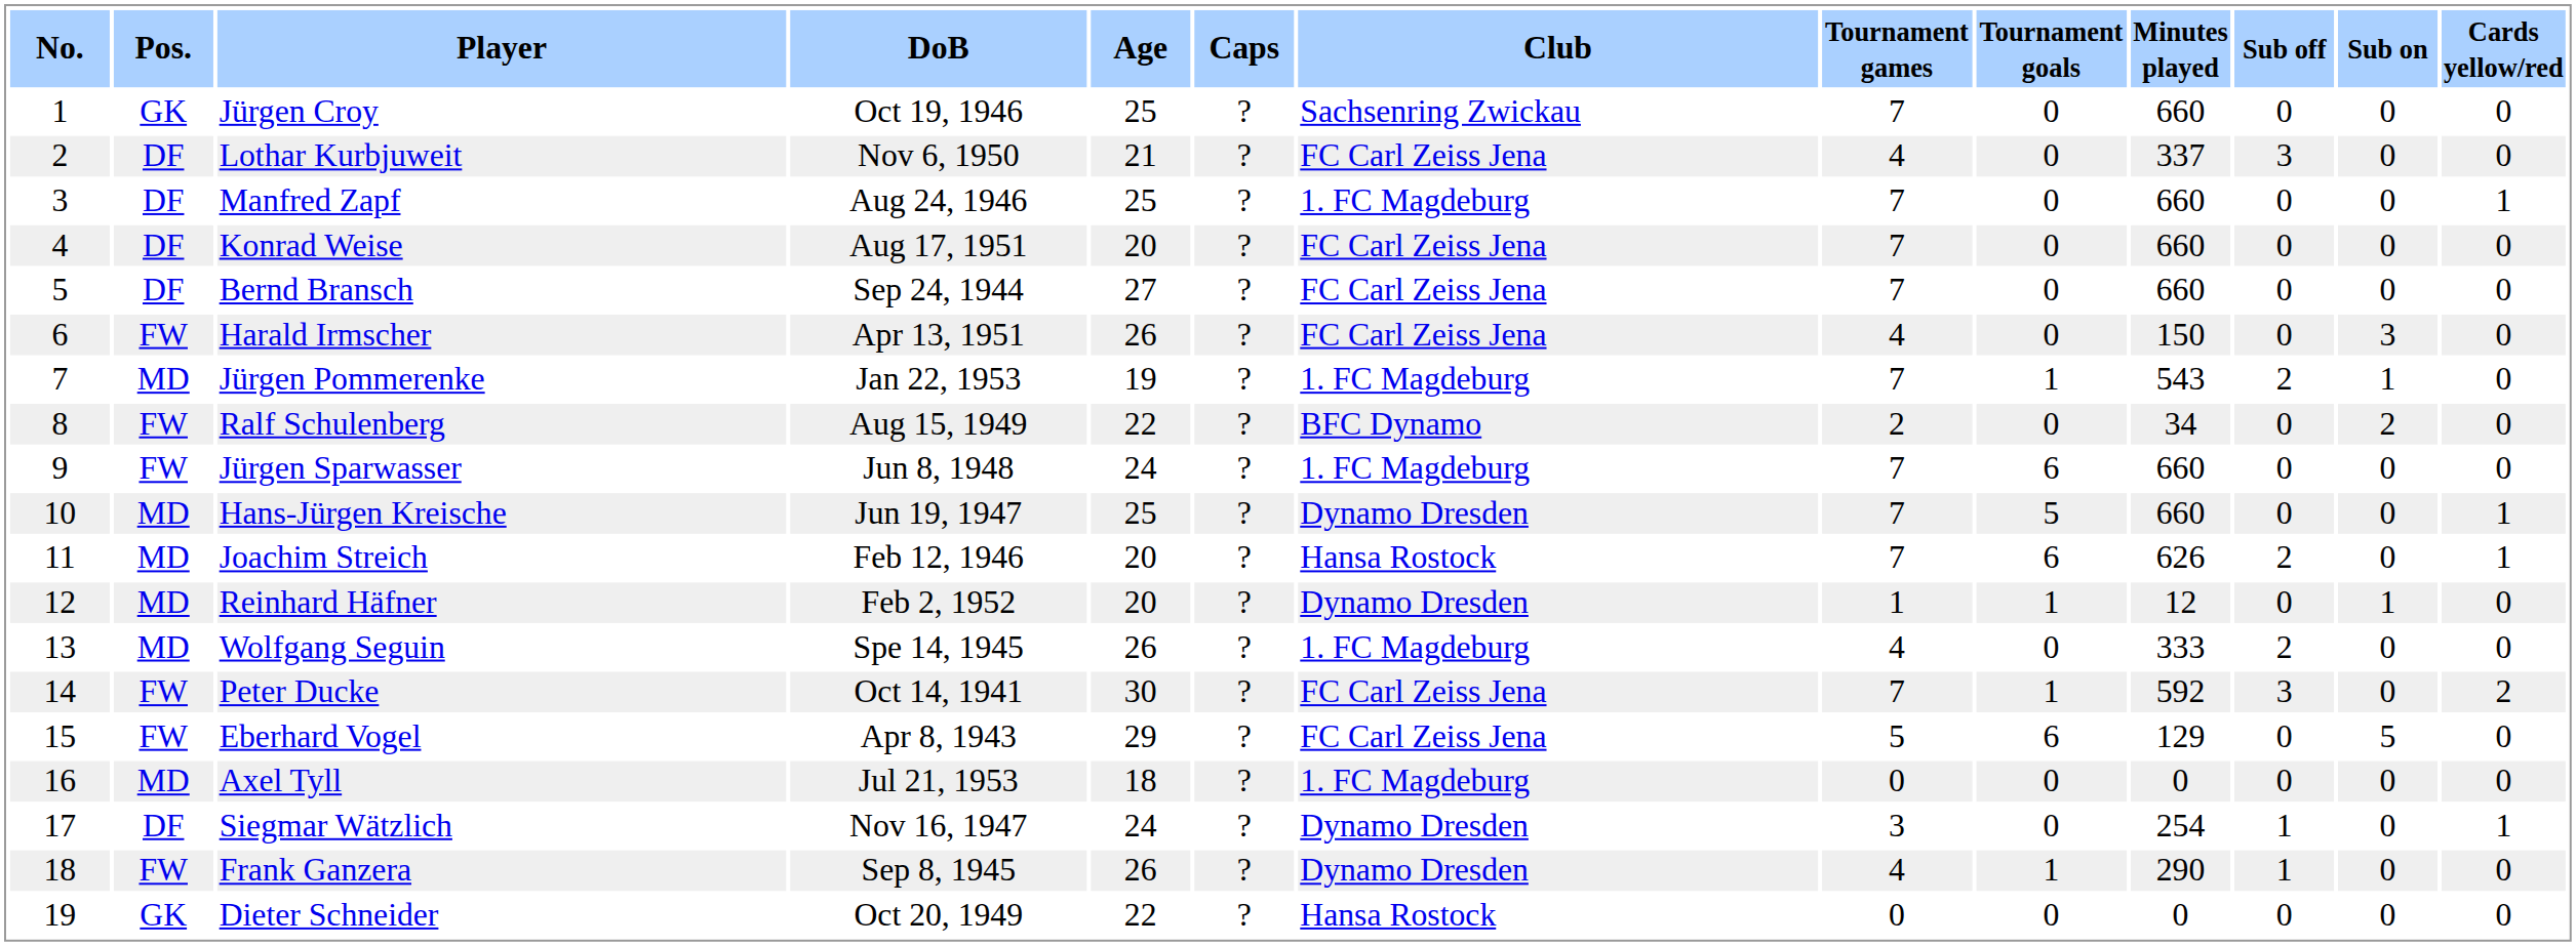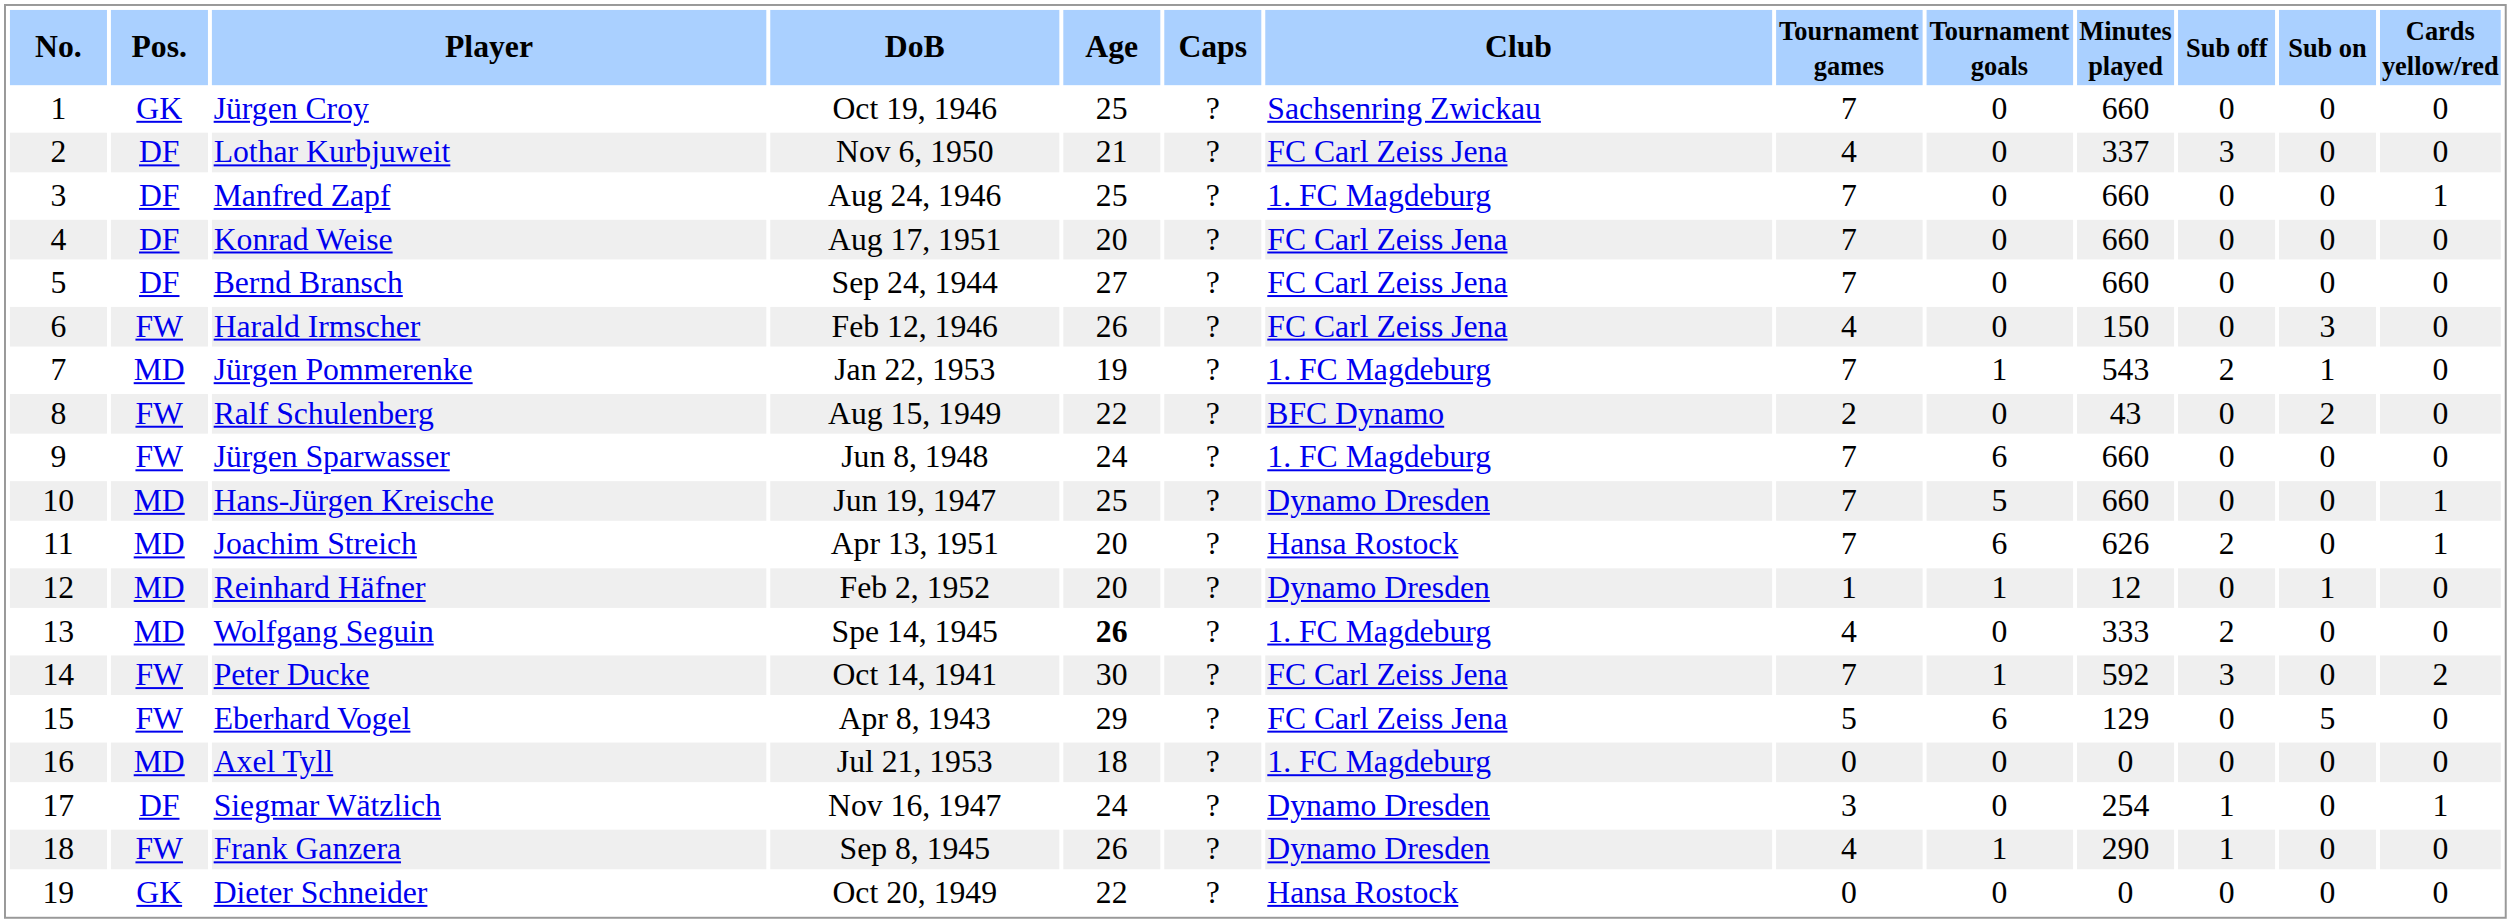Harald Irmscher | DoB: Apr 13, 1951 -> Feb 12, 1946
Ralf Schulenberg | Minutes played: 34 -> 43
Joachim Streich | DoB: Feb 12, 1946 -> Apr 13, 1951
Wolfgang Seguin | Age: normal -> bold
